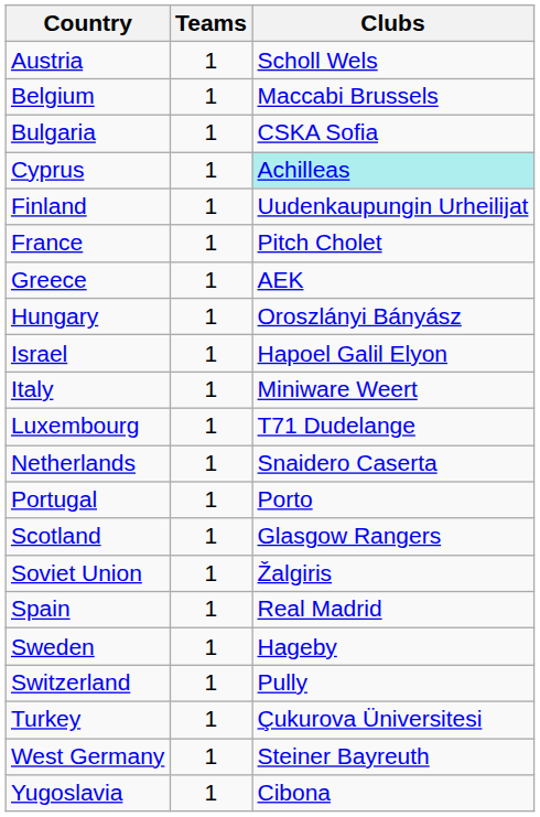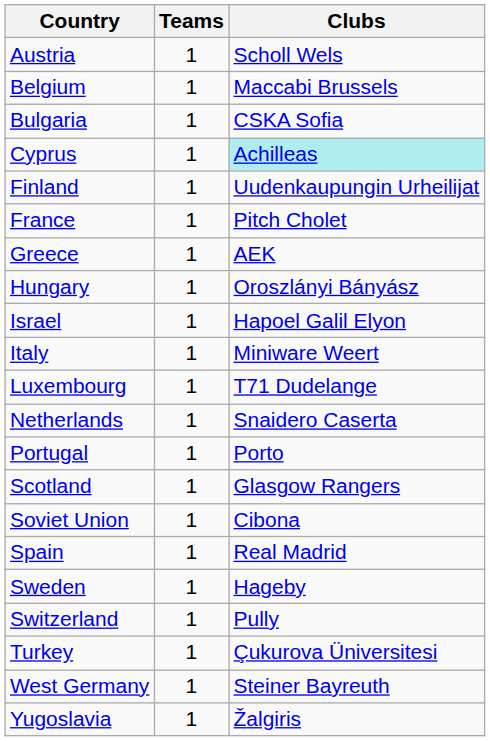Soviet Union | column 3: Žalgiris -> Cibona
Yugoslavia | column 3: Cibona -> Žalgiris
